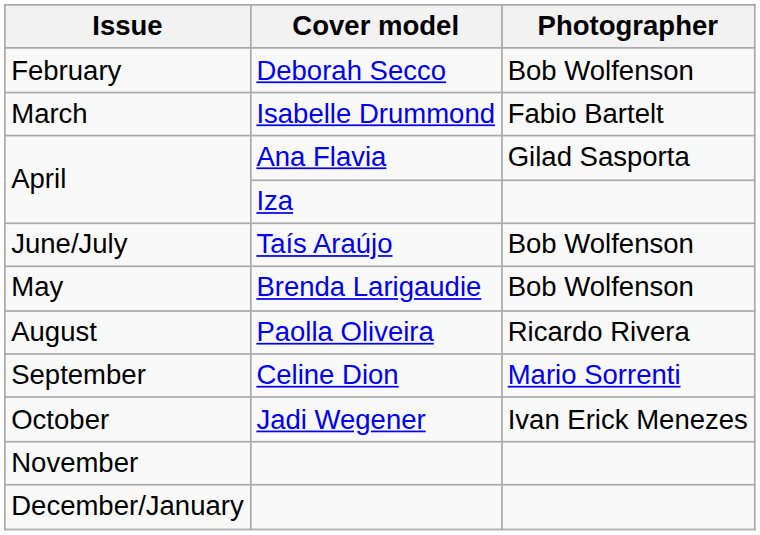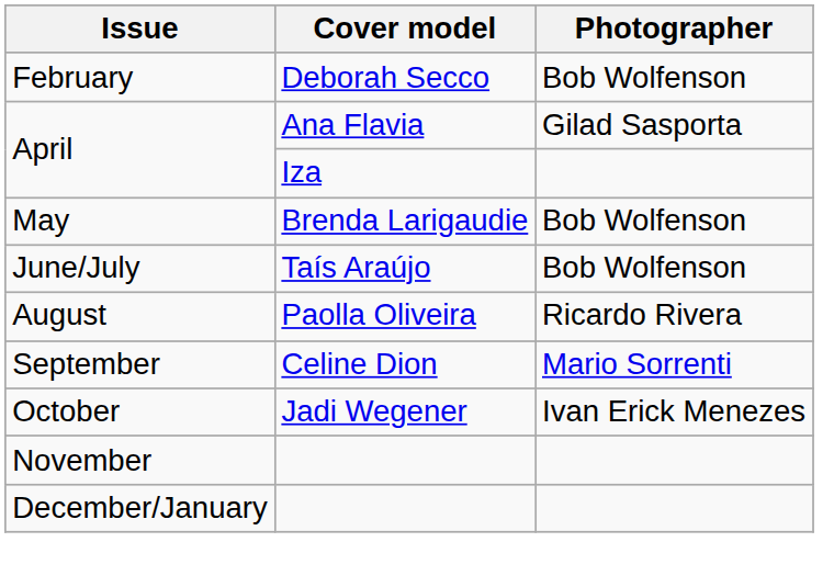- row: March | Isabelle Drummond | Fabio Bartelt
rows swapped: May <-> June/July
